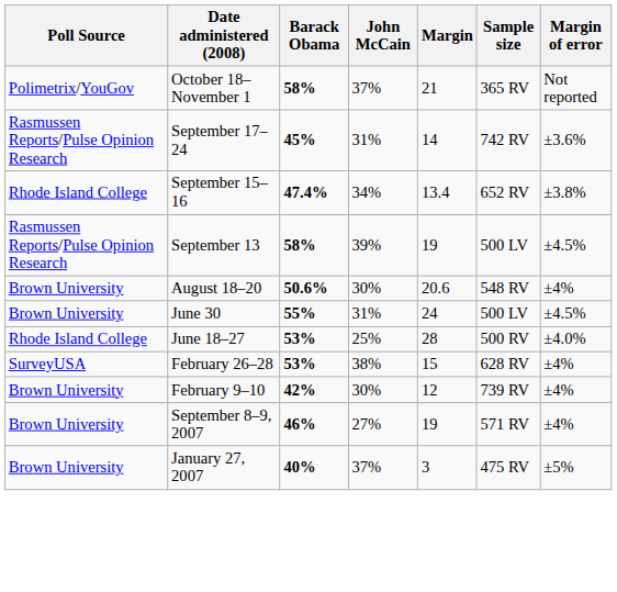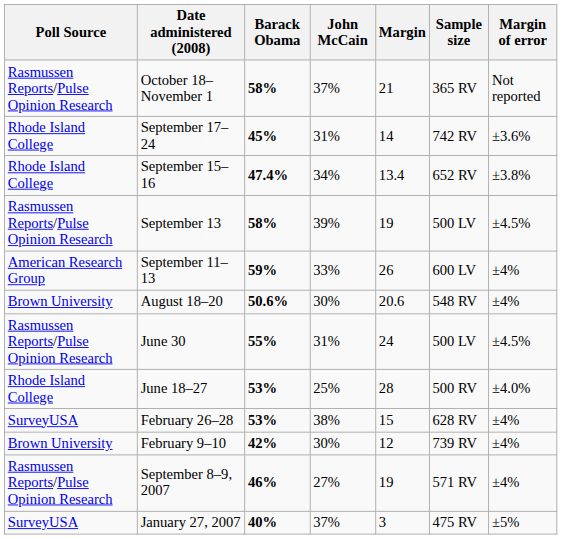October 18–November 1 | Poll Source: Polimetrix/YouGov -> Rasmussen Reports/Pulse Opinion Research
September 17–24 | Poll Source: Rasmussen Reports/Pulse Opinion Research -> Rhode Island College
+ row: American Research Group | September 11–13 | 59% | 33% | 26 | 600 LV | ±4%
June 30 | Poll Source: Brown University -> Rasmussen Reports/Pulse Opinion Research
September 8–9, 2007 | Poll Source: Brown University -> Rasmussen Reports/Pulse Opinion Research
January 27, 2007 | Poll Source: Brown University -> SurveyUSA
